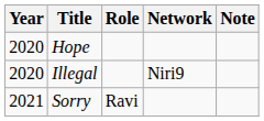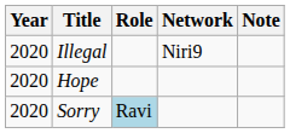rows swapped: Illegal <-> Hope
Sorry | Year: 2021 -> 2020
Sorry | Role: no background -> lightblue background
